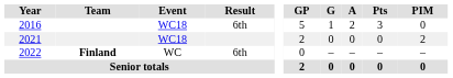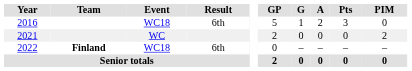2021 | Event: WC18 -> WC
2022 | Event: WC -> WC18
